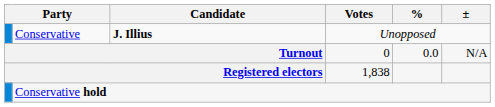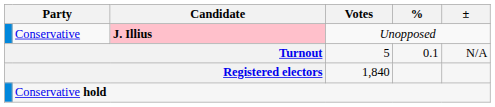Conservative | Candidate: no background -> pink background
Turnout | Votes: 0 -> 5
Turnout | %: 0.0 -> 0.1
Registered electors | Votes: 1,838 -> 1,840
